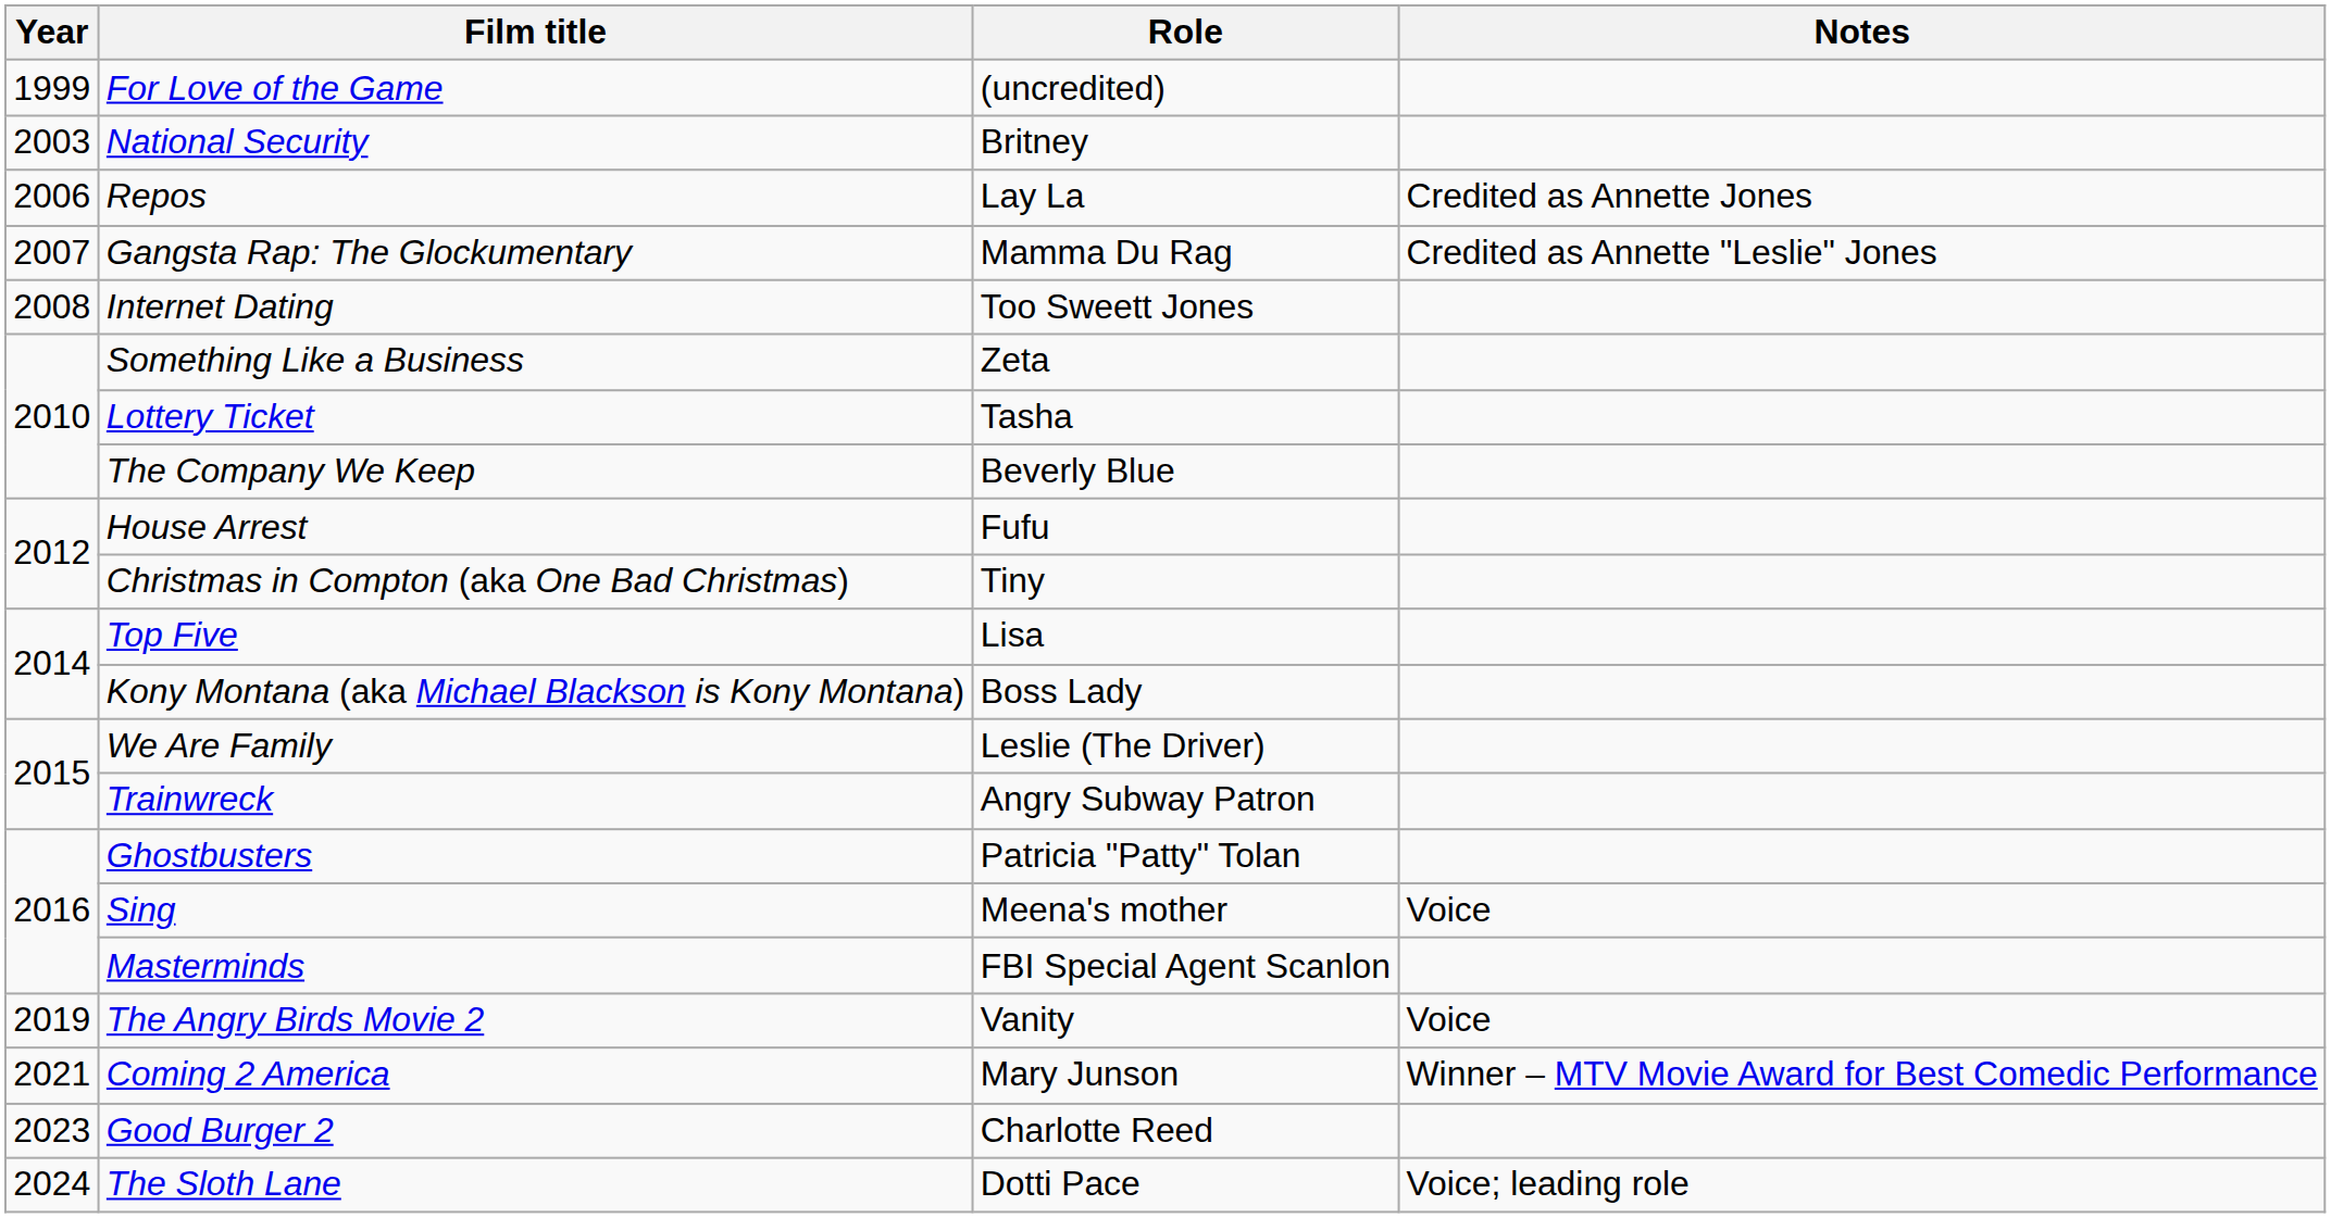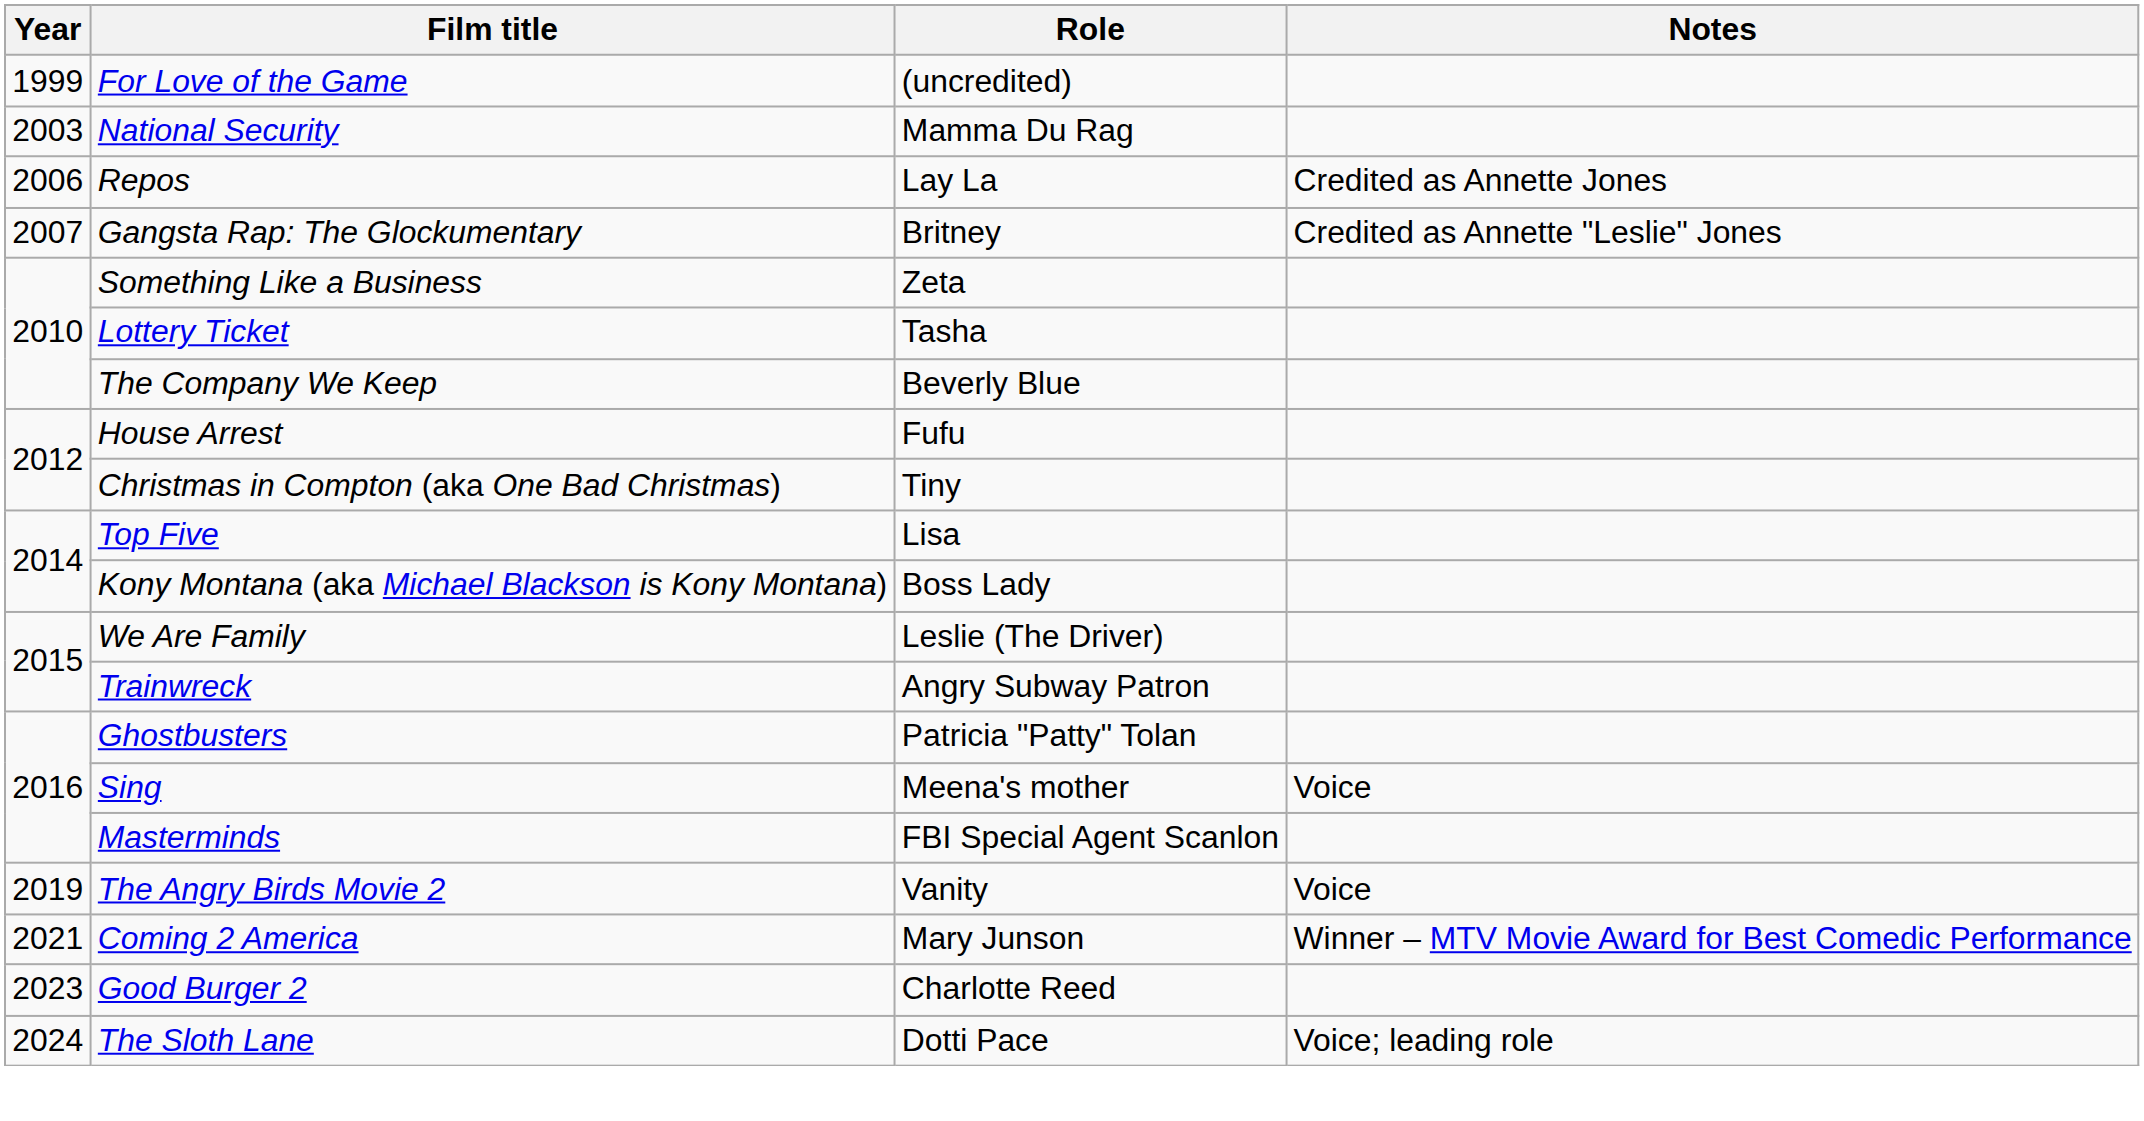National Security | Role: Britney -> Mamma Du Rag
Gangsta Rap: The Glockumentary | Role: Mamma Du Rag -> Britney
- row: 2008 | Internet Dating | Too Sweett Jones
